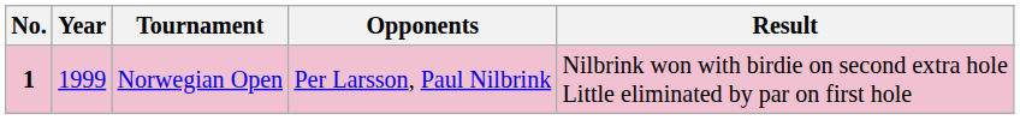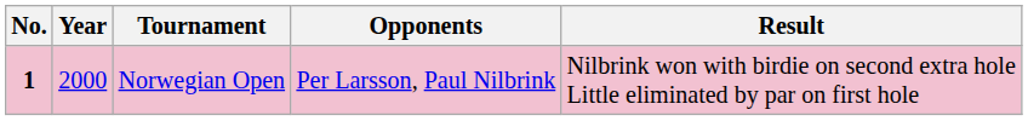Norwegian Open | Year: 1999 -> 2000
